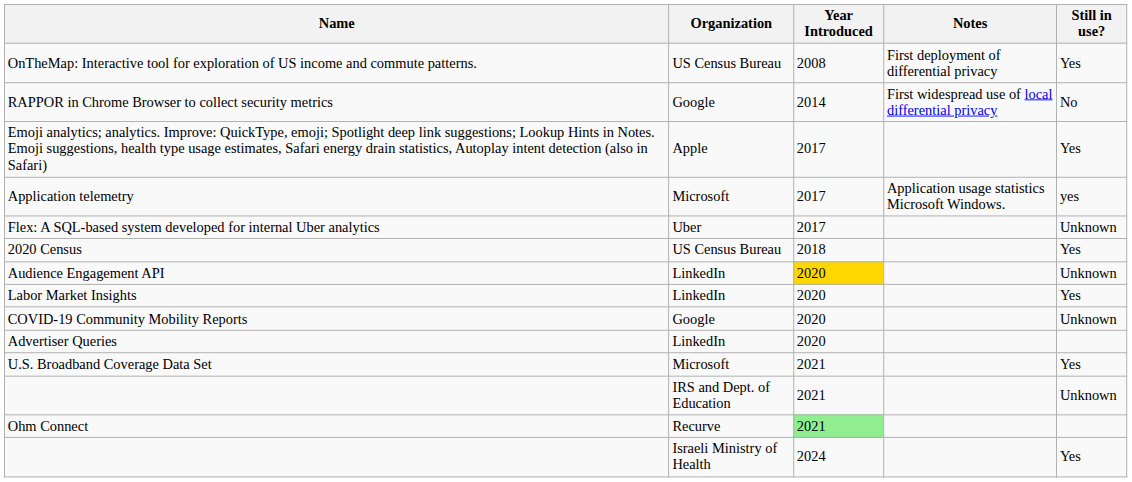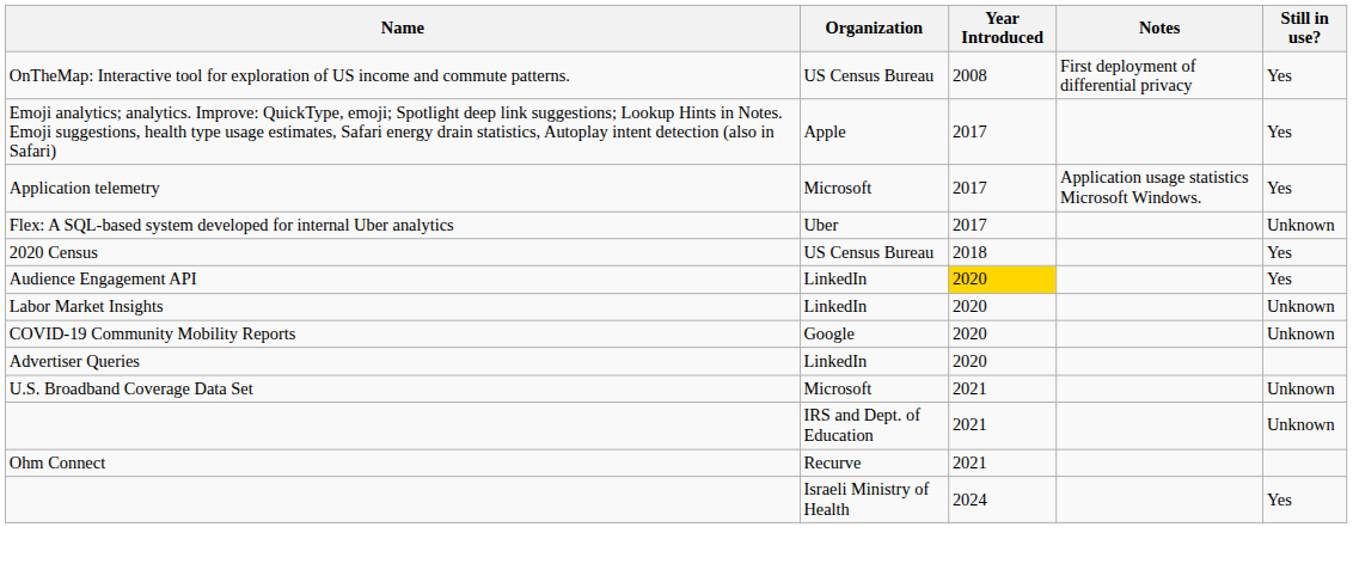- row: RAPPOR in Chrome Browser to collect security metrics | Google | 2014 | First widespread use of local differential privacy | No
Application telemetry | Still in use?: yes -> Yes
Audience Engagement API | Still in use?: Unknown -> Yes
Labor Market Insights | Still in use?: Yes -> Unknown
U.S. Broadband Coverage Data Set | Still in use?: Yes -> Unknown
Ohm Connect | Year Introduced: lightgreen background -> no background
